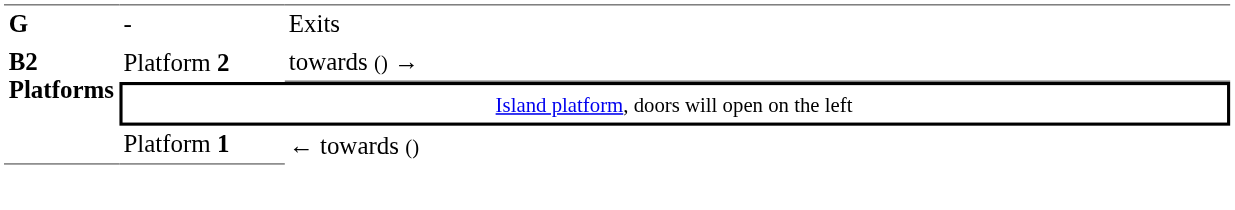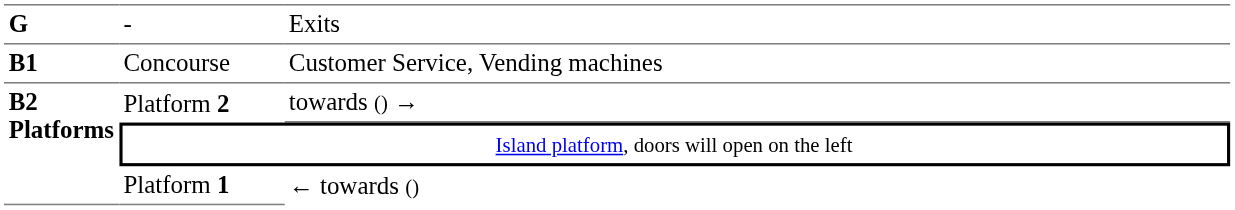+ row: B1 | Concourse | Customer Service, Vending machines
